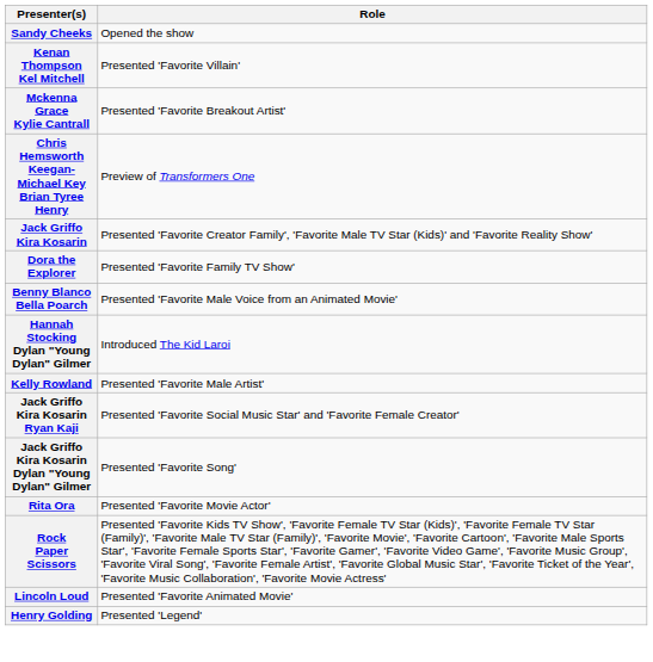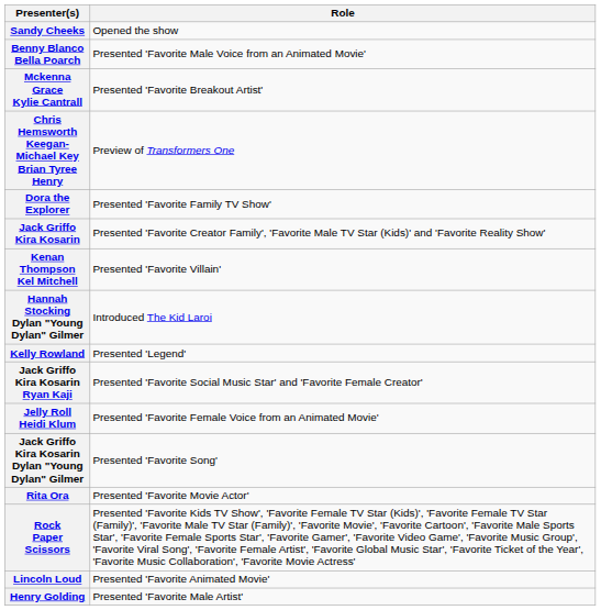rows swapped: Benny Blanco Bella Poarch <-> Kenan Thompson Kel Mitchell
rows swapped: Dora the Explorer <-> Jack Griffo Kira Kosarin
Kelly Rowland | Role: Presented 'Favorite Male Artist' -> Presented 'Legend'
+ row: Jelly Roll Heidi Klum | Presented 'Favorite Female Voice from an Animated Movie'
Henry Golding | Role: Presented 'Legend' -> Presented 'Favorite Male Artist'
